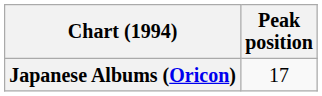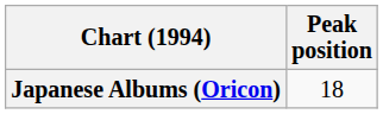Japanese Albums (Oricon) | Peak position: 17 -> 18
